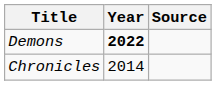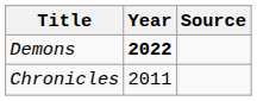Chronicles | Year: 2014 -> 2011
